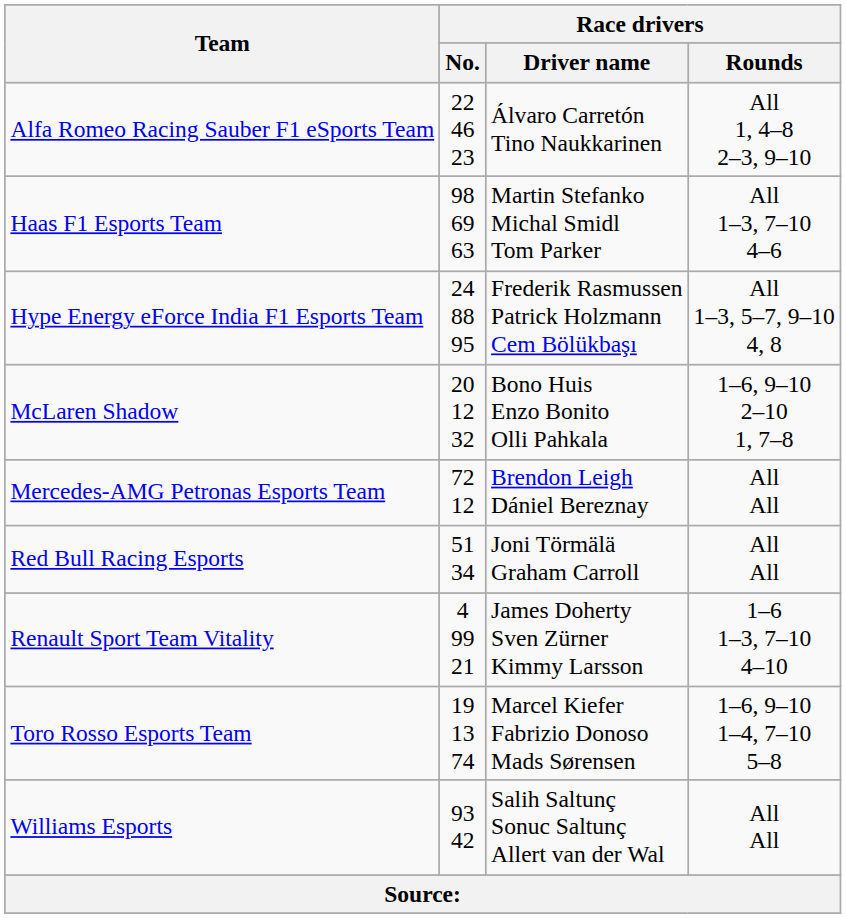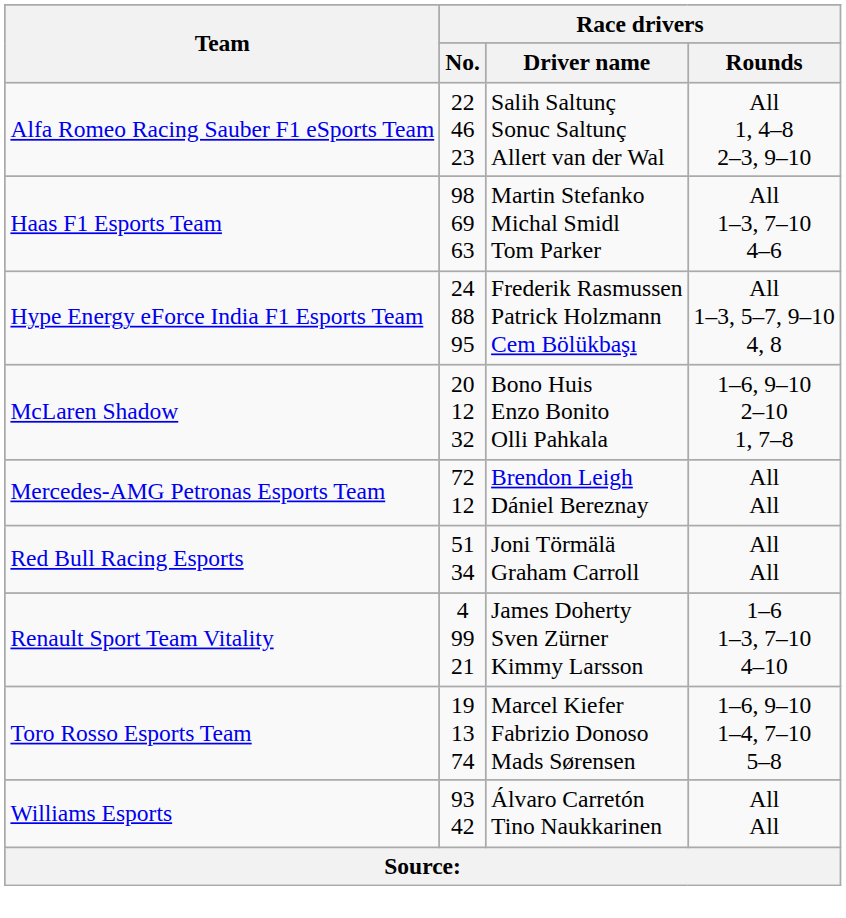Alfa Romeo Racing Sauber F1 eSports Team | Race drivers / Driver name: Álvaro Carretón Tino Naukkarinen -> Salih Saltunç Sonuc Saltunç Allert van der Wal
Williams Esports | Race drivers / Driver name: Salih Saltunç Sonuc Saltunç Allert van der Wal -> Álvaro Carretón Tino Naukkarinen
